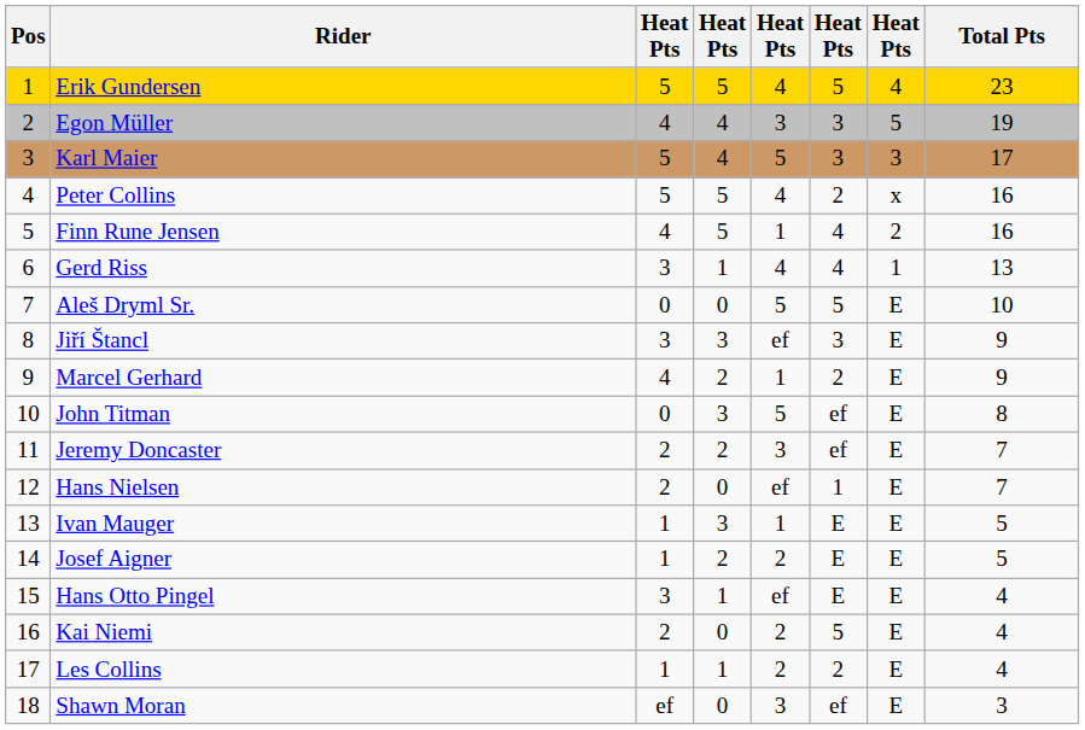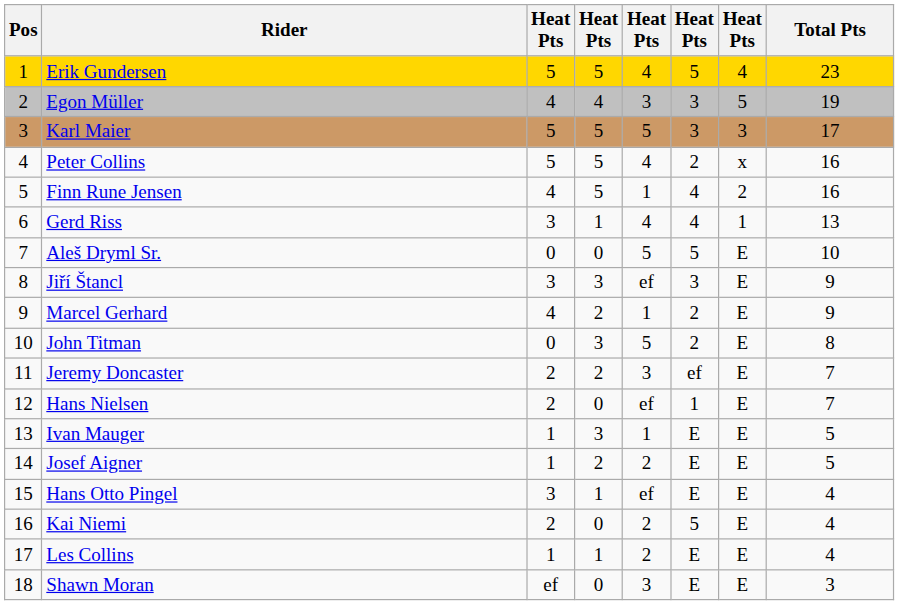Karl Maier | column 4: 4 -> 5
John Titman | column 6: ef -> 2
Les Collins | column 6: 2 -> E
Shawn Moran | column 6: ef -> E
